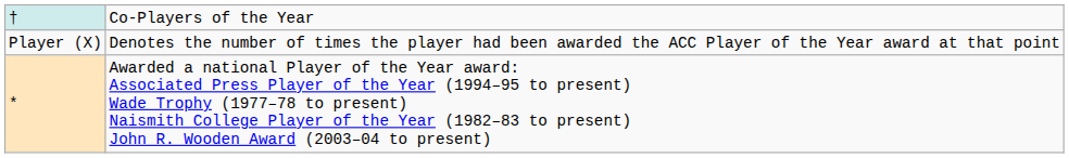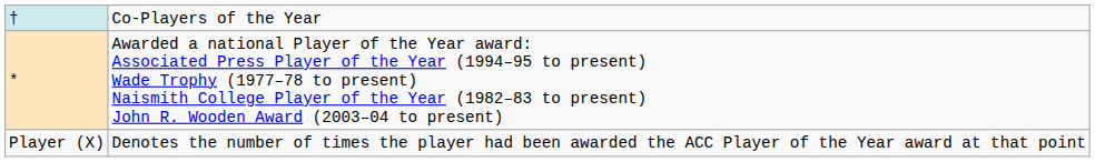rows swapped: * <-> Player (X)
